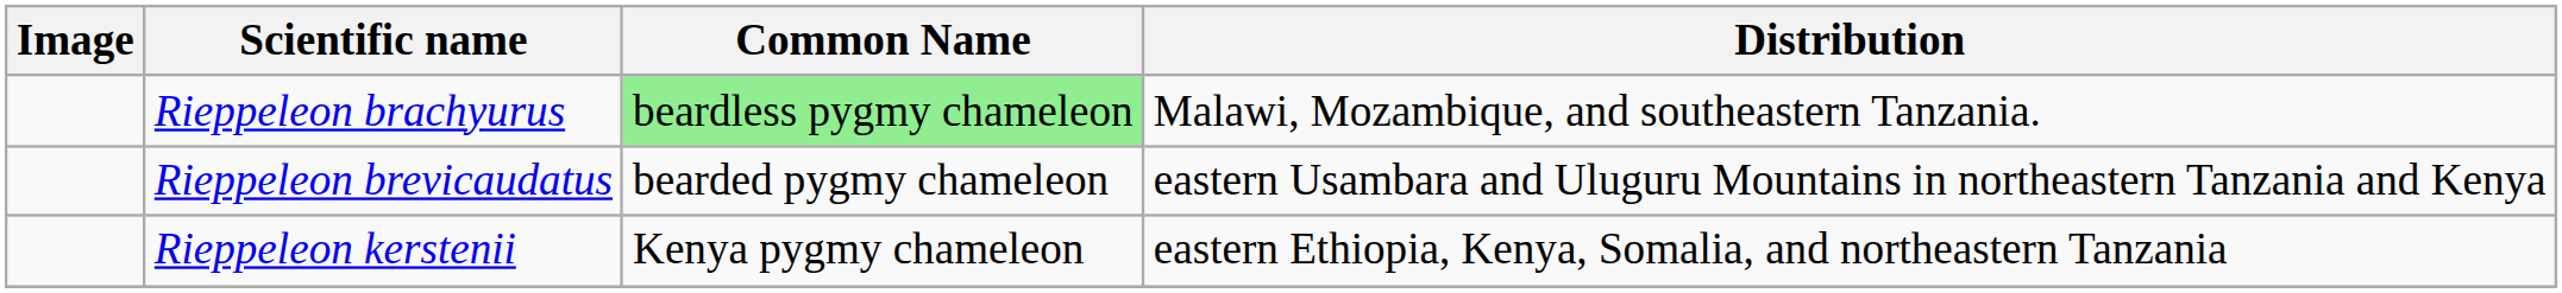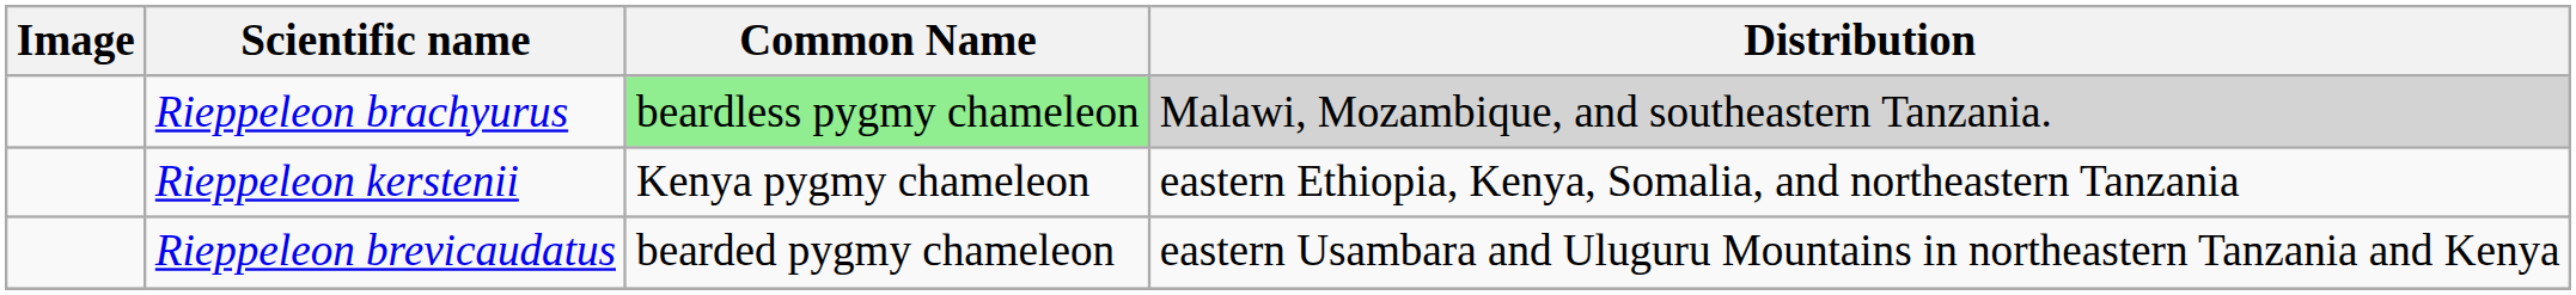Rieppeleon brachyurus | Distribution: no background -> lightgrey background
rows swapped: Rieppeleon brevicaudatus <-> Rieppeleon kerstenii
